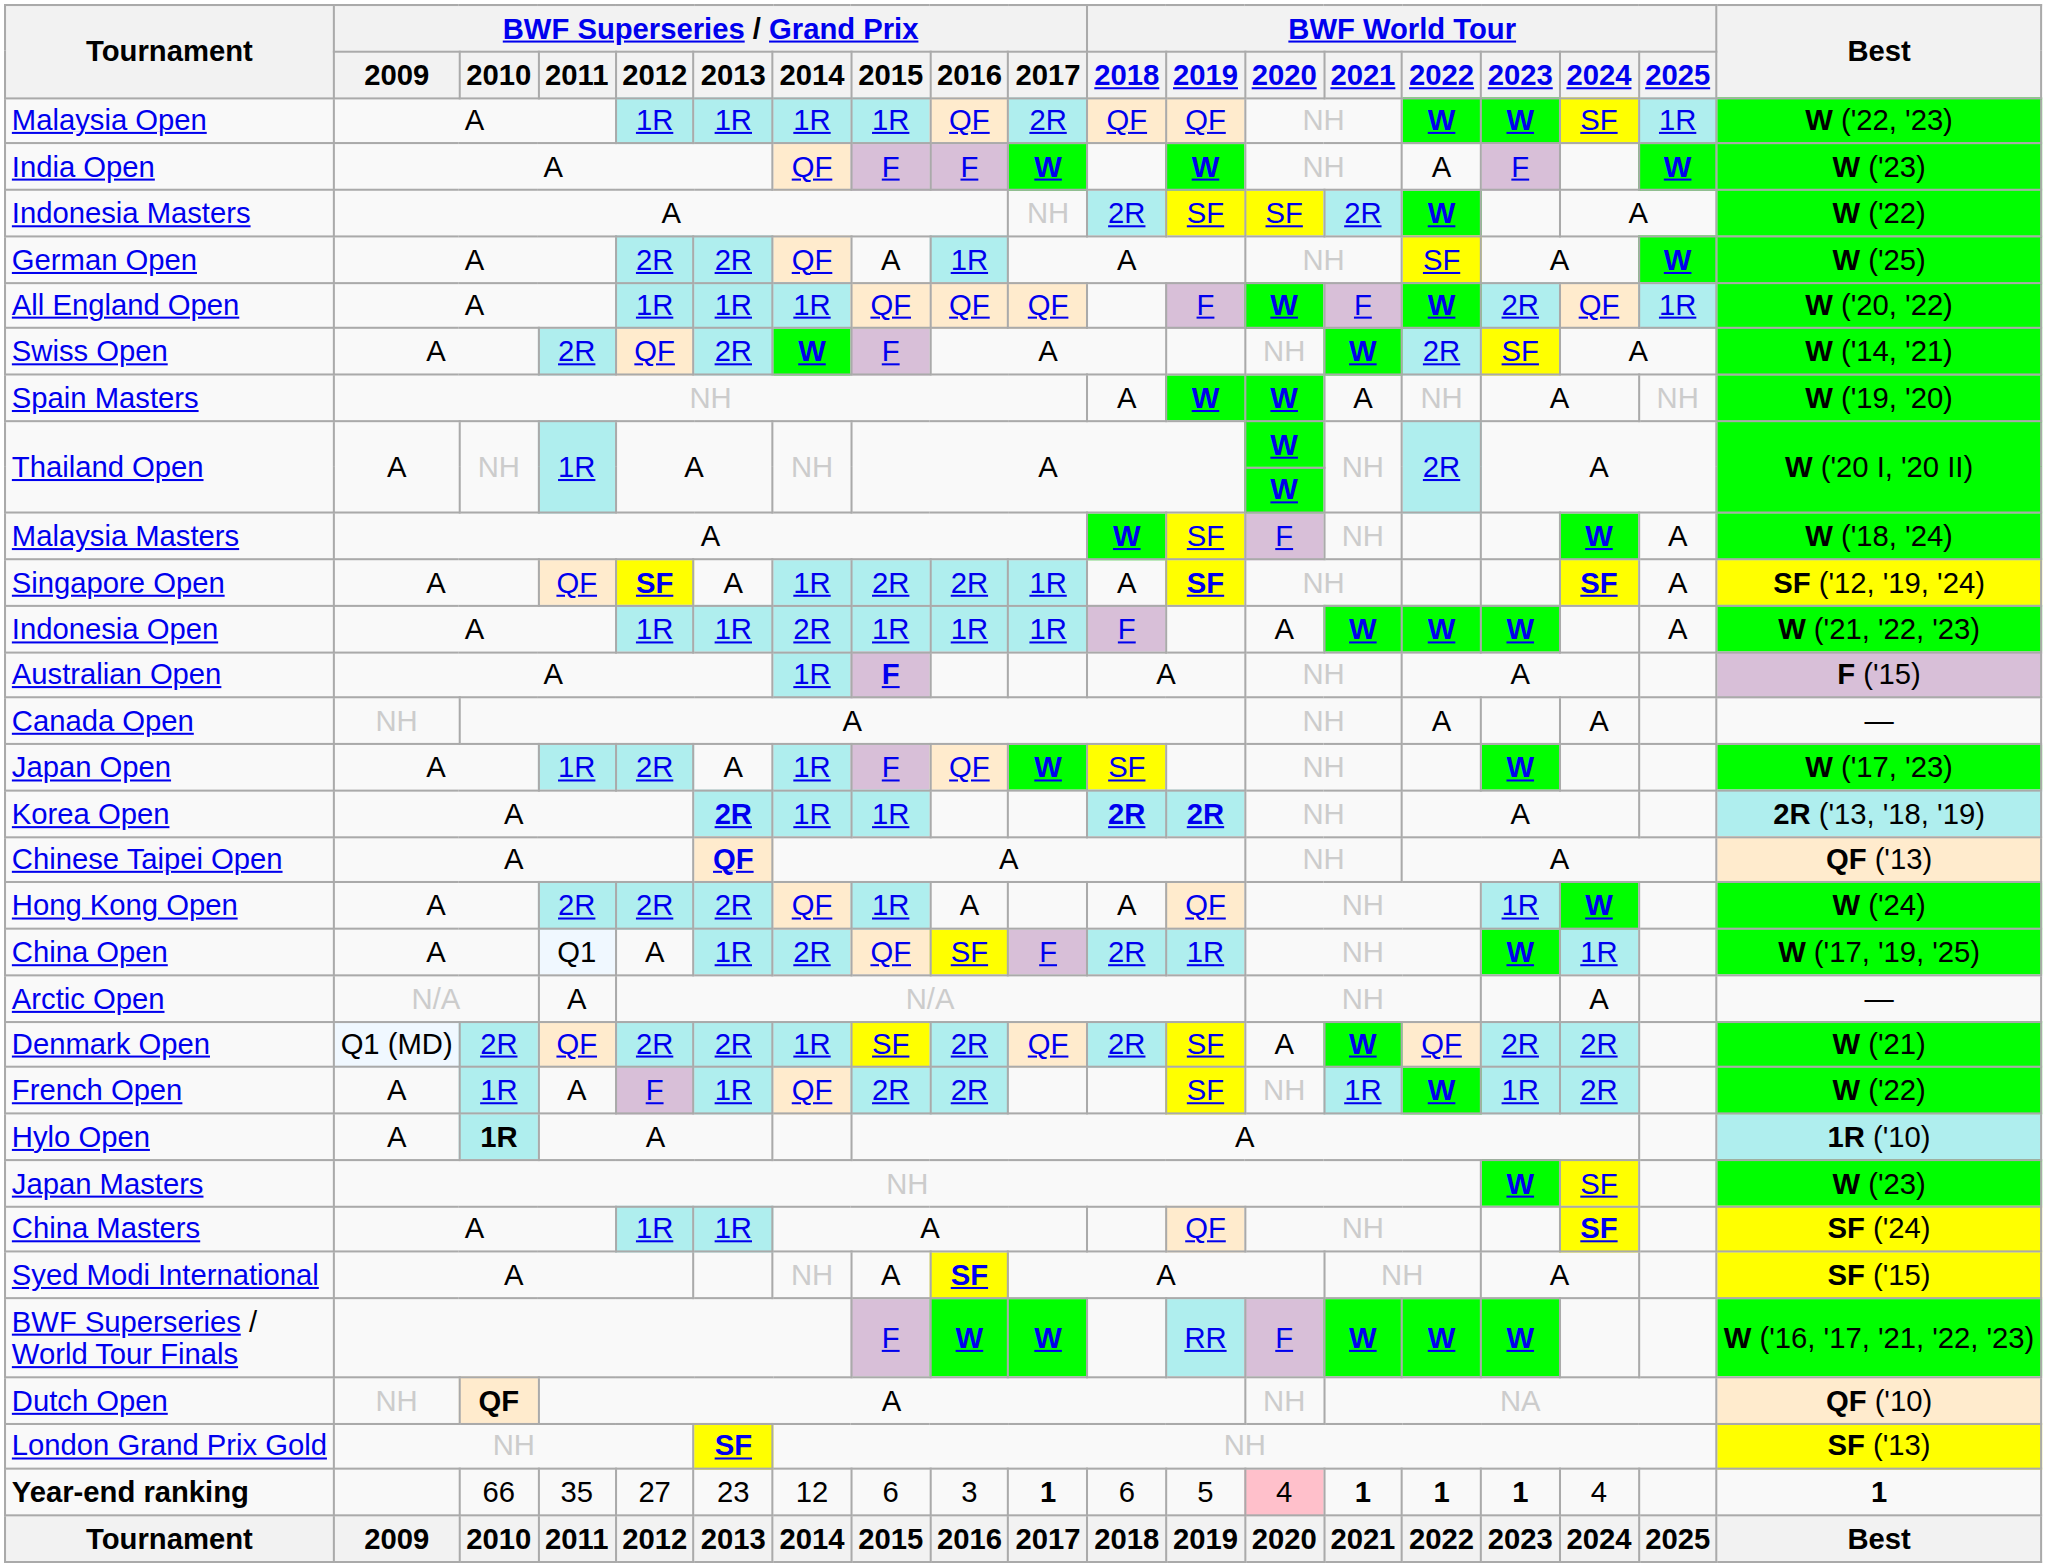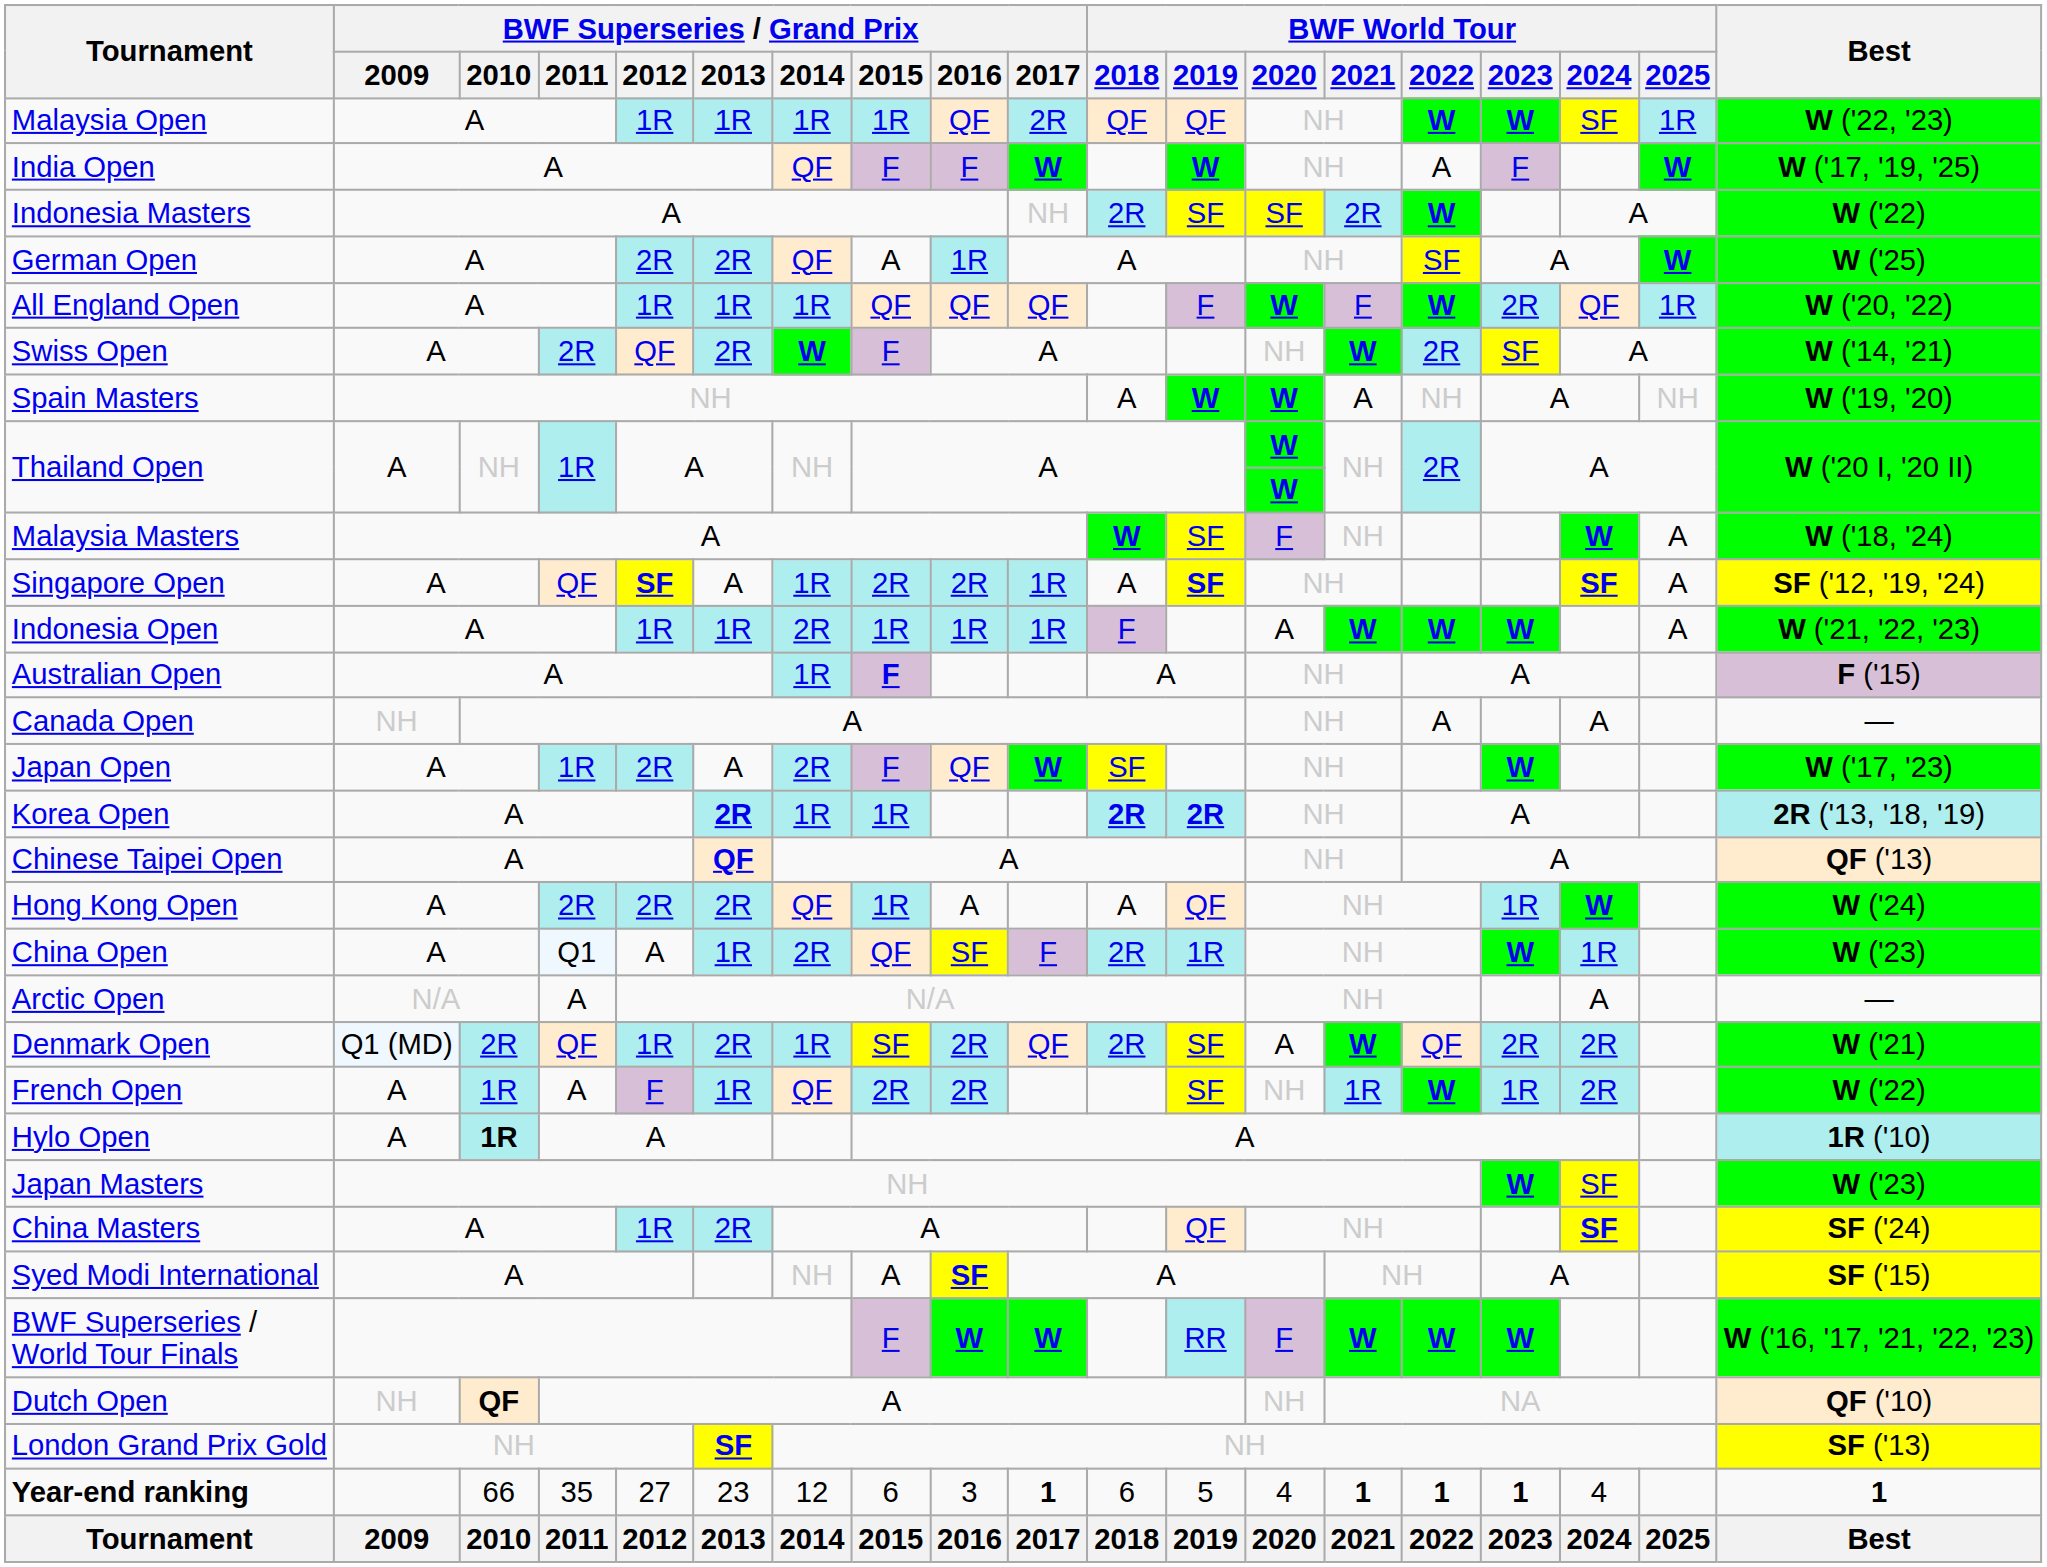India Open | Best: W ('23) -> W ('17, '19, '25)
Japan Open | BWF Superseries / Grand Prix / 2014: 1R -> 2R
China Open | Best: W ('17, '19, '25) -> W ('23)
Denmark Open | BWF Superseries / Grand Prix / 2012: 2R -> 1R
China Masters | BWF Superseries / Grand Prix / 2013: 1R -> 2R
Year-end ranking | BWF World Tour / 2020: pink background -> no background
